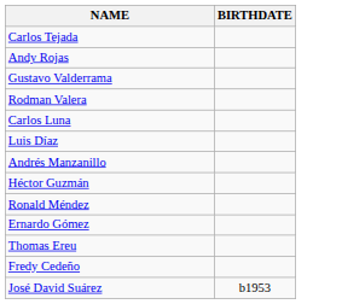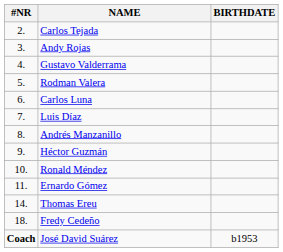+ column: #NR | 2. | 3. | 4. | 5. | 6. | 7. | 8. | 9. | 10. | 11. | 14. | 18. | Coach
